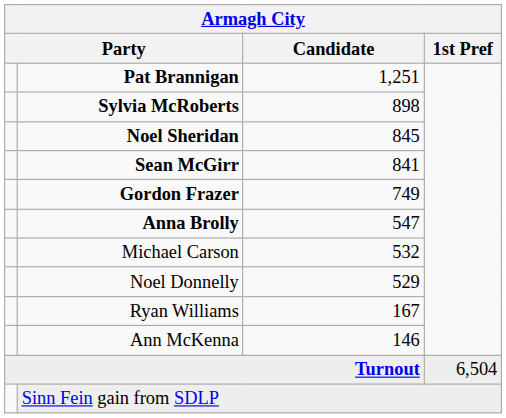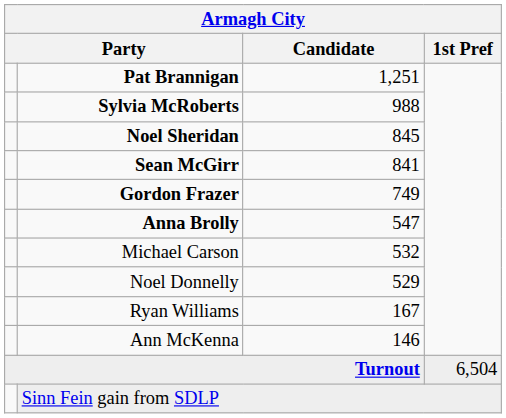Sylvia McRoberts | Candidate: 898 -> 988
